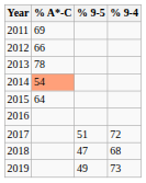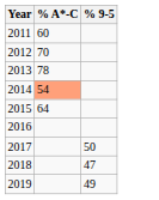- column: % 9-4 | 72 | 68 | 73
2011 | % A*-C: 69 -> 60
2012 | % A*-C: 66 -> 70
2017 | % 9-5: 51 -> 50
